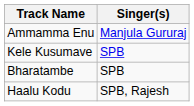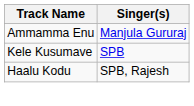- row: Bharatambe | SPB
